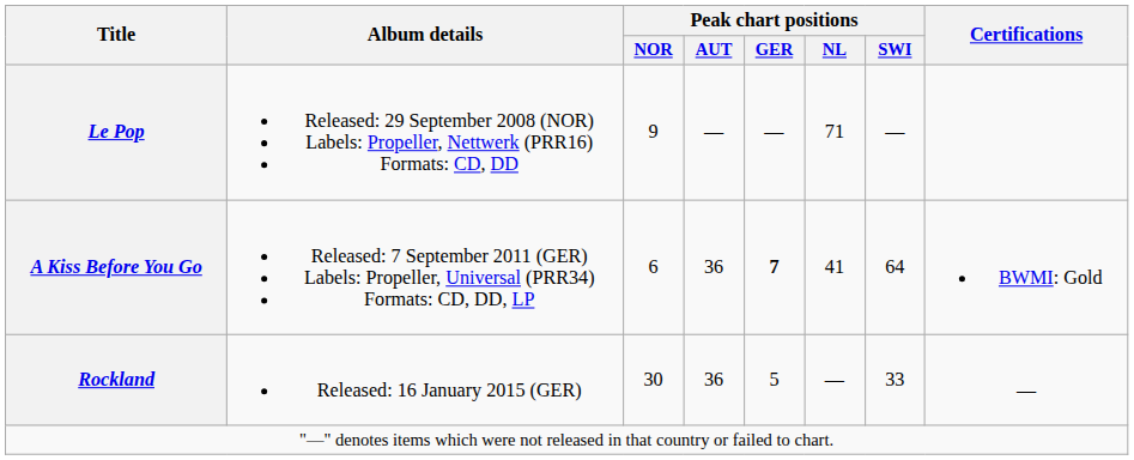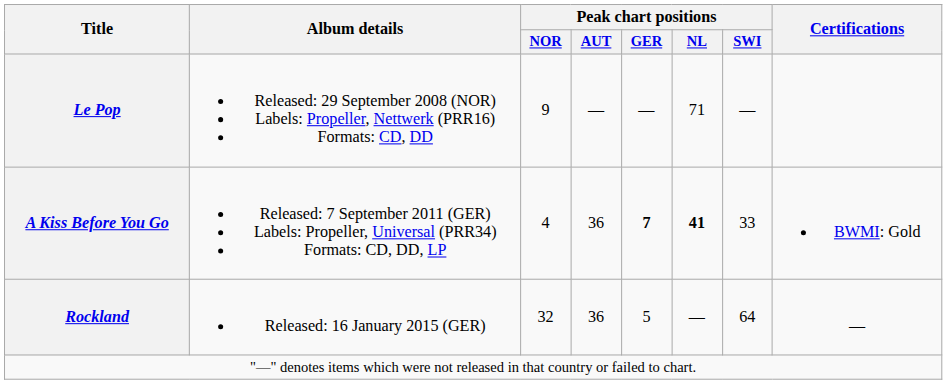A Kiss Before You Go | Peak chart positions / NOR: 6 -> 4
A Kiss Before You Go | Peak chart positions / NL: normal -> bold
A Kiss Before You Go | Peak chart positions / SWI: 64 -> 33
Rockland | Peak chart positions / NOR: 30 -> 32
Rockland | Peak chart positions / SWI: 33 -> 64
